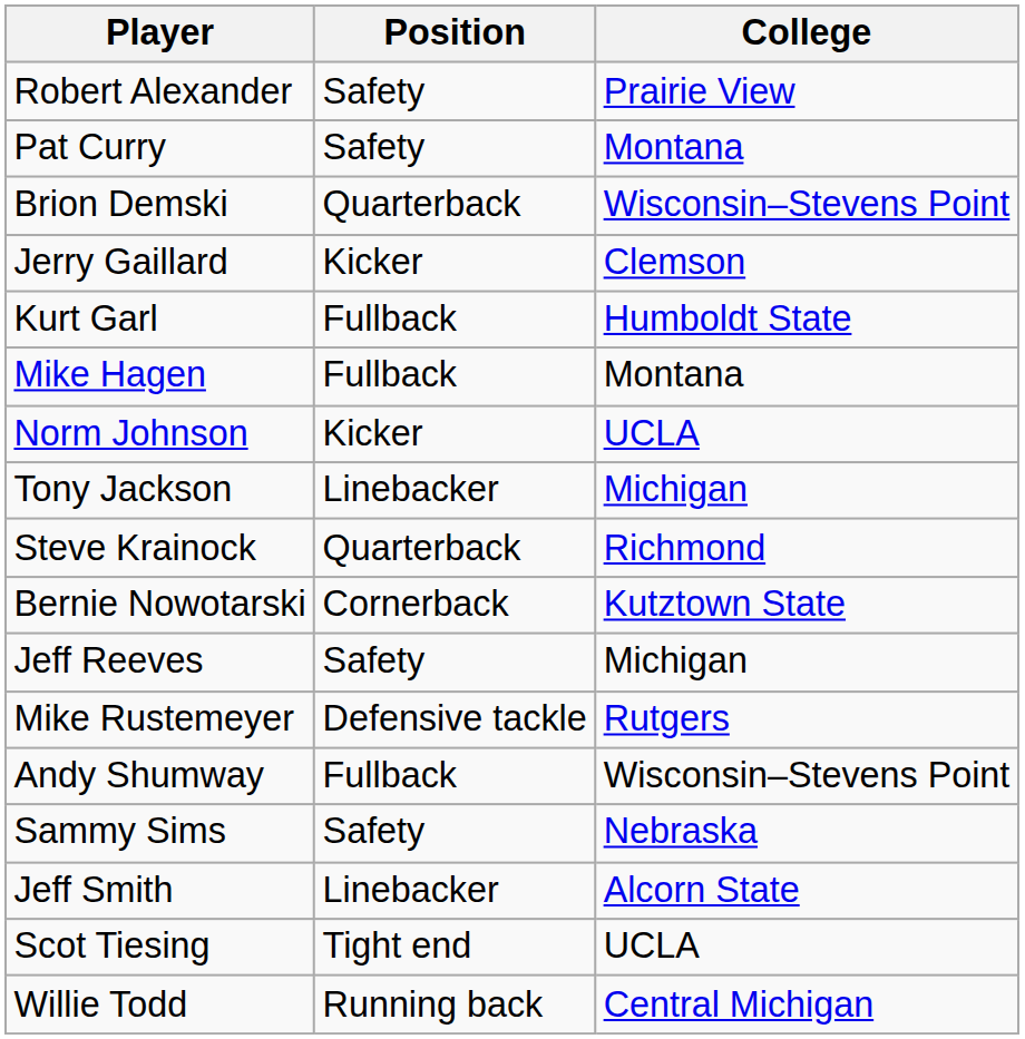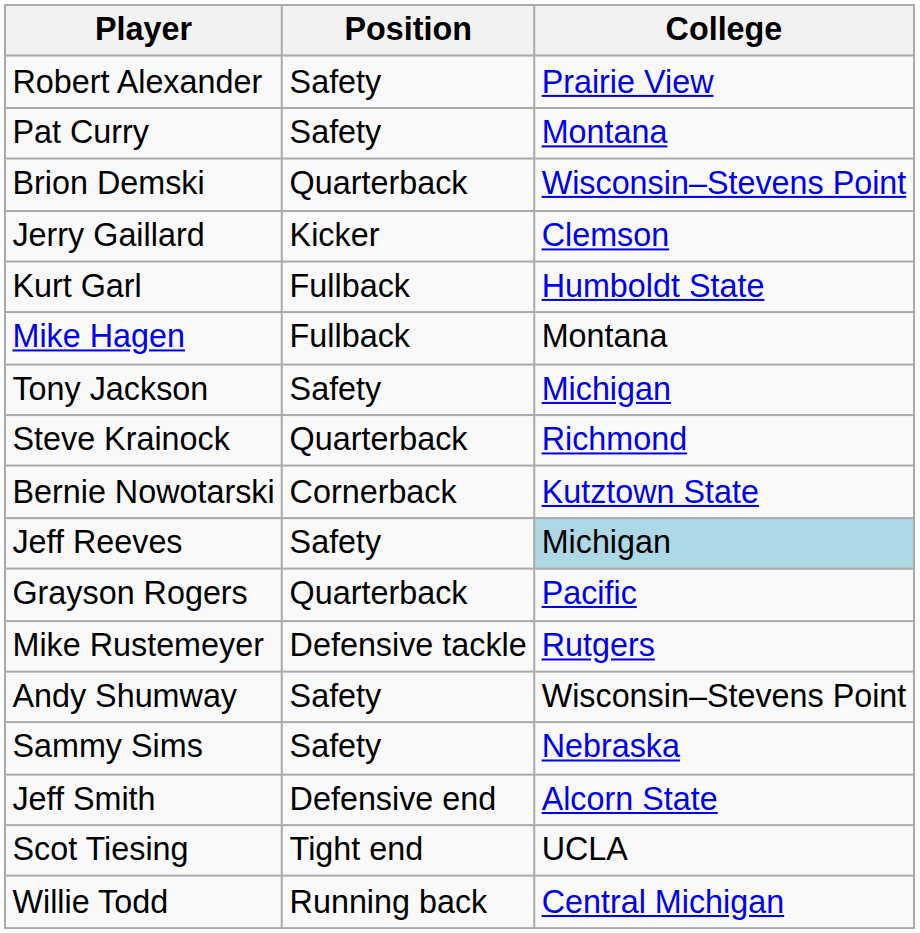- row: Norm Johnson | Kicker | UCLA
Tony Jackson | Position: Linebacker -> Safety
Jeff Reeves | College: no background -> lightblue background
+ row: Grayson Rogers | Quarterback | Pacific
Andy Shumway | Position: Fullback -> Safety
Jeff Smith | Position: Linebacker -> Defensive end
